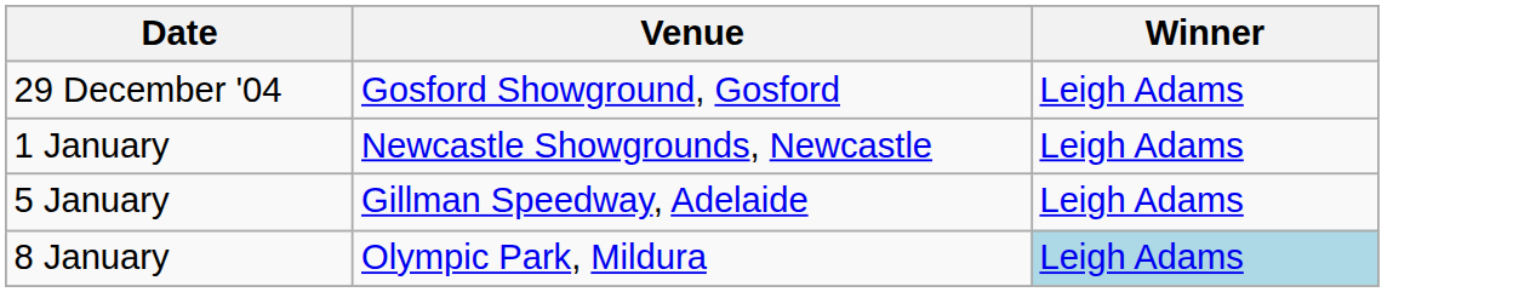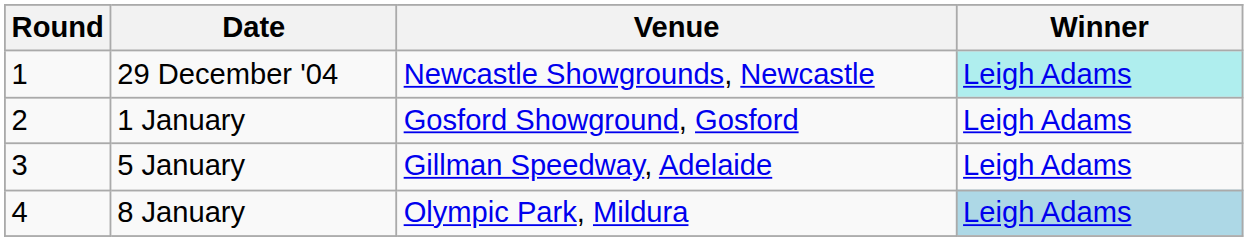+ column: Round | 1 | 2 | 3 | 4
29 December '04 | Venue: Gosford Showground, Gosford -> Newcastle Showgrounds, Newcastle
29 December '04 | Winner: no background -> paleturquoise background
1 January | Venue: Newcastle Showgrounds, Newcastle -> Gosford Showground, Gosford
